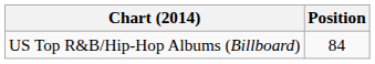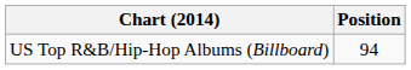US Top R&B/Hip-Hop Albums (Billboard) | Position: 84 -> 94
